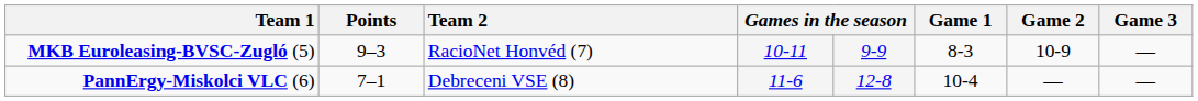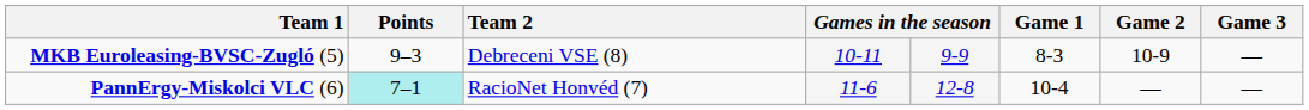MKB Euroleasing-BVSC-Zugló (5) | Team 2: RacioNet Honvéd (7) -> Debreceni VSE (8)
PannErgy-Miskolci VLC (6) | Points: no background -> paleturquoise background
PannErgy-Miskolci VLC (6) | Team 2: Debreceni VSE (8) -> RacioNet Honvéd (7)
